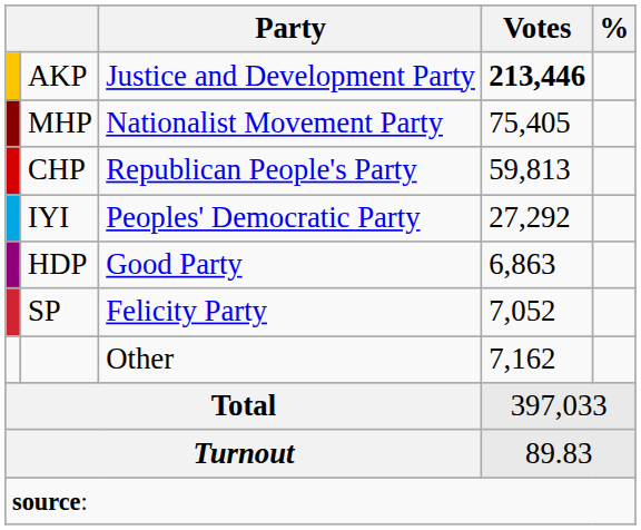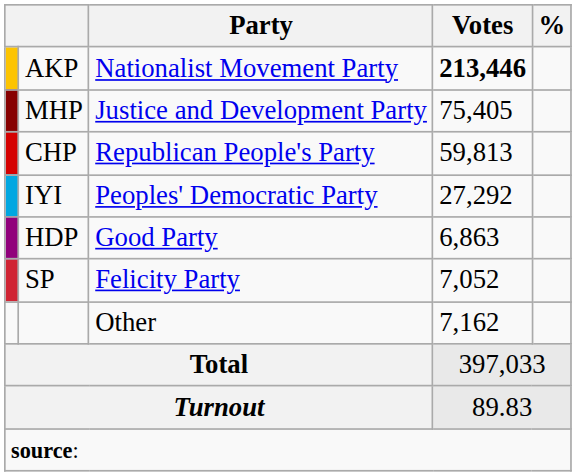AKP | Party: Justice and Development Party -> Nationalist Movement Party
MHP | Party: Nationalist Movement Party -> Justice and Development Party
